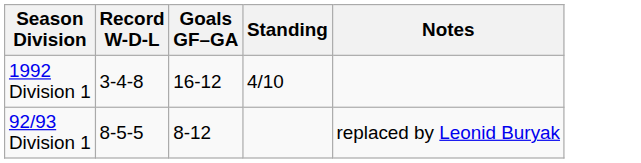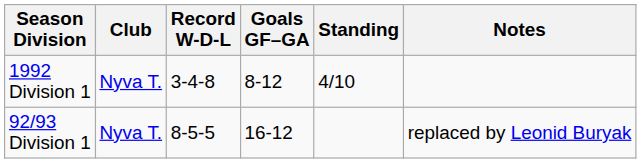+ column: Club | Nyva T. | Nyva T.
1992 Division 1 | Goals GF–GA: 16-12 -> 8-12
92/93 Division 1 | Goals GF–GA: 8-12 -> 16-12
